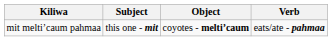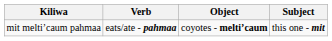columns swapped: Subject <-> Verb
